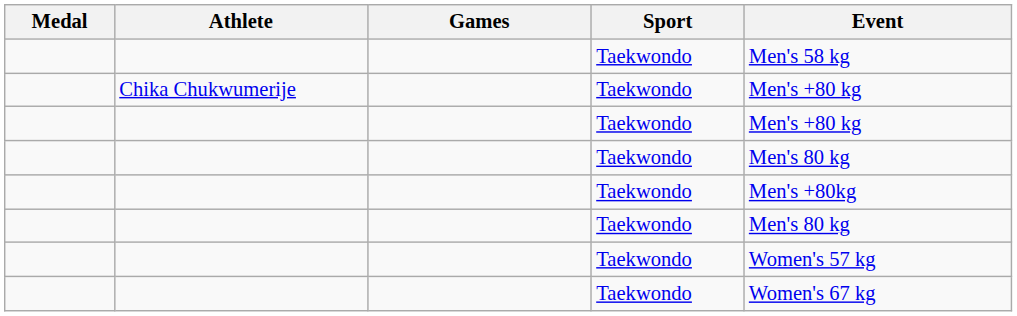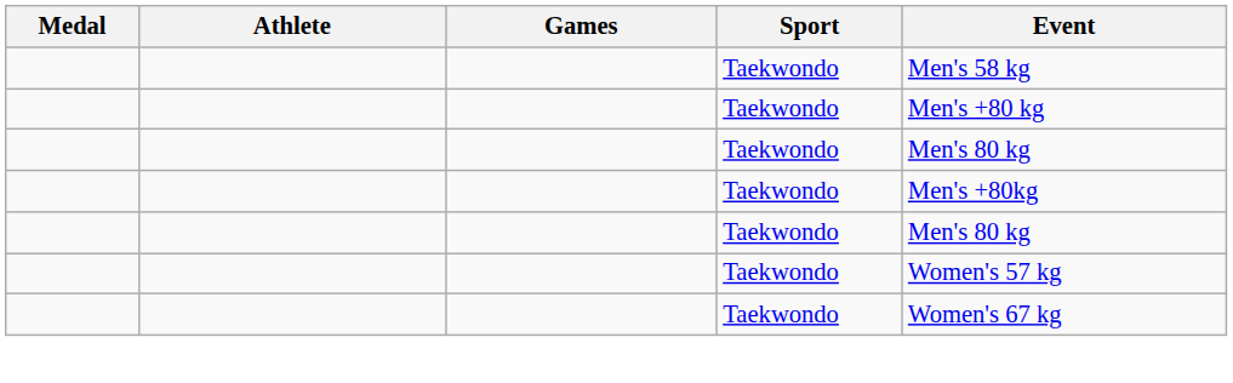- row: Chika Chukwumerije | Taekwondo | Men's +80 kg
